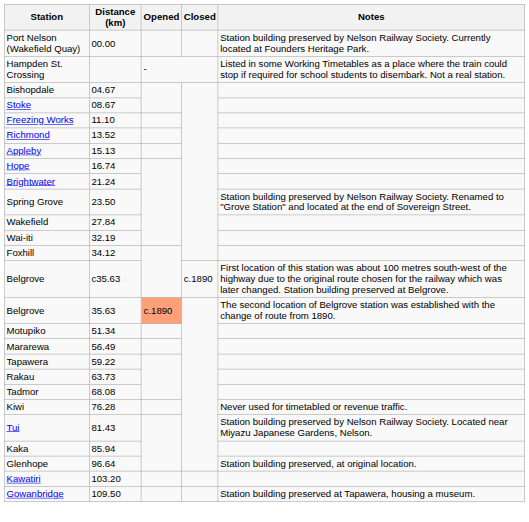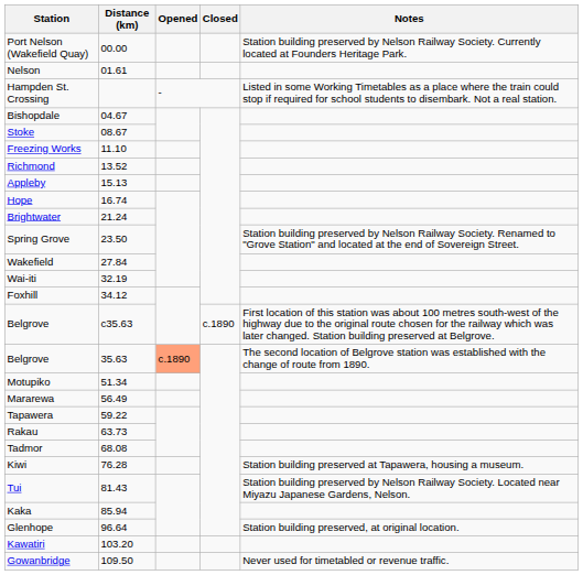+ row: Nelson | 01.61
Kiwi | Notes: Never used for timetabled or revenue traffic. -> Station building preserved at Tapawera, housing a museum.
Gowanbridge | Notes: Station building preserved at Tapawera, housing a museum. -> Never used for timetabled or revenue traffic.
